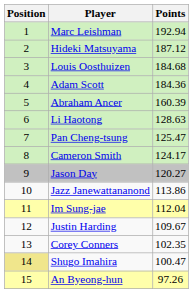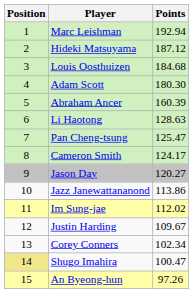Adam Scott | Points: 184.36 -> 180.30
Im Sung-jae | Points: 112.04 -> 112.02
Corey Conners | Points: 102.35 -> 102.34
